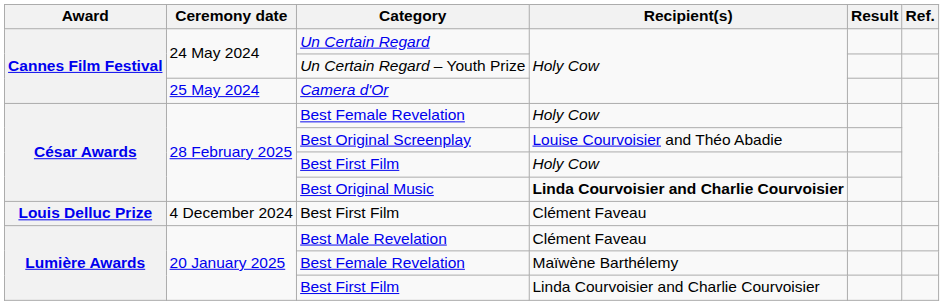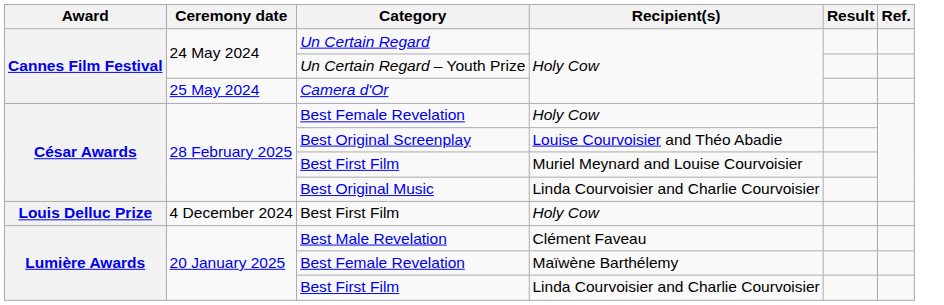28 February 2025 / Best First Film | Recipient(s): Holy Cow -> Muriel Meynard and Louise Courvoisier
Best Original Music | Recipient(s): bold -> normal
4 December 2024 / Best First Film | Recipient(s): Clément Faveau -> Holy Cow
